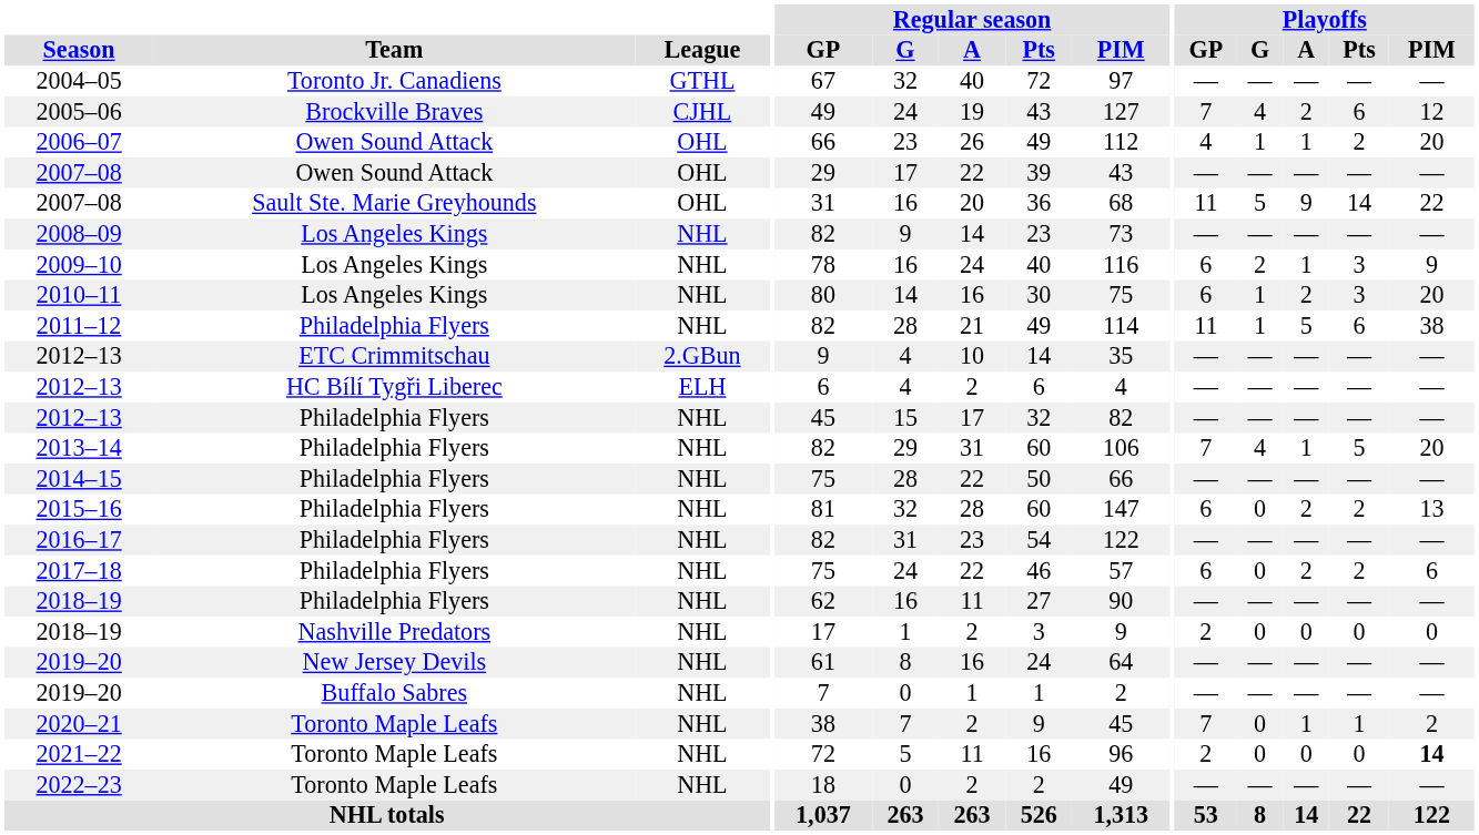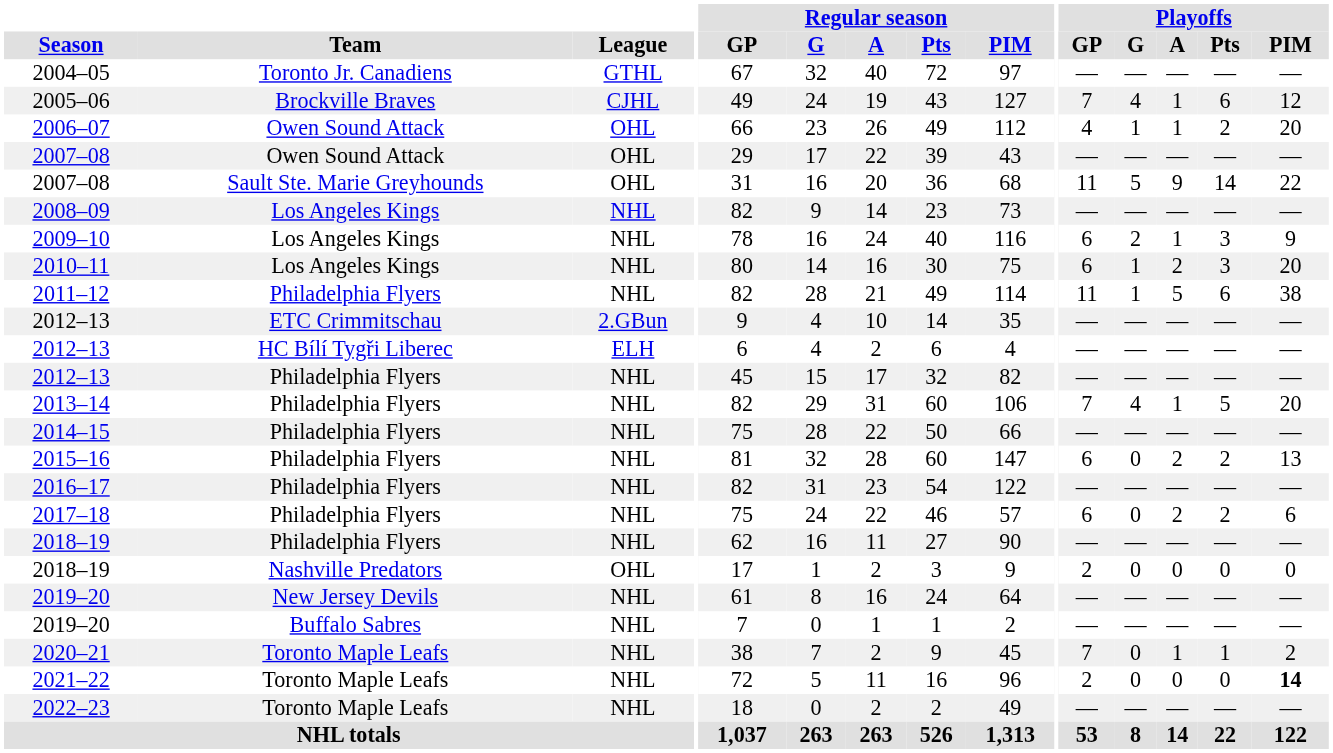2005–06 | Playoffs / A: 2 -> 1
2018–19 / Nashville Predators | League: NHL -> OHL
